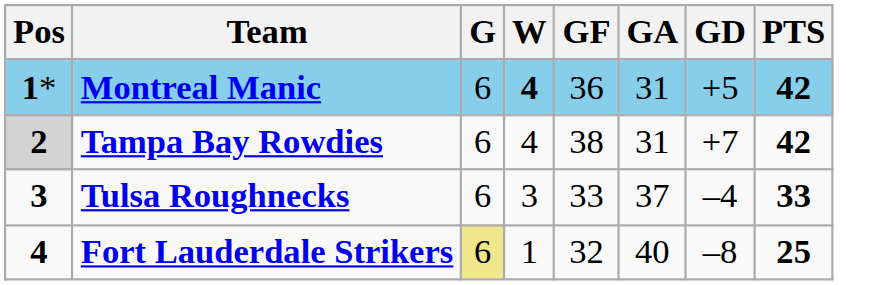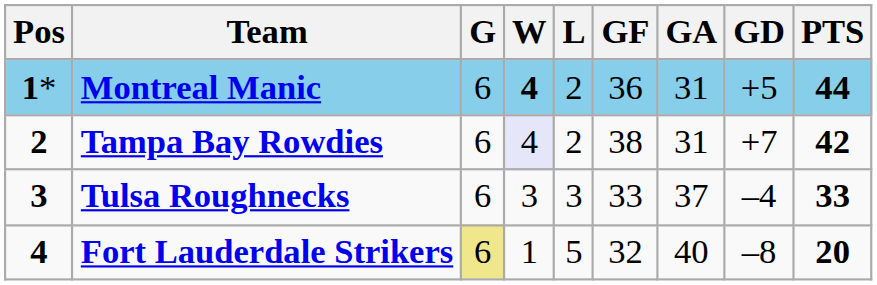+ column: L | 2 | 2 | 3 | 5
Montreal Manic | PTS: 42 -> 44
Tampa Bay Rowdies | Pos: lightgrey background -> no background
Tampa Bay Rowdies | W: no background -> lavender background
Fort Lauderdale Strikers | PTS: 25 -> 20
